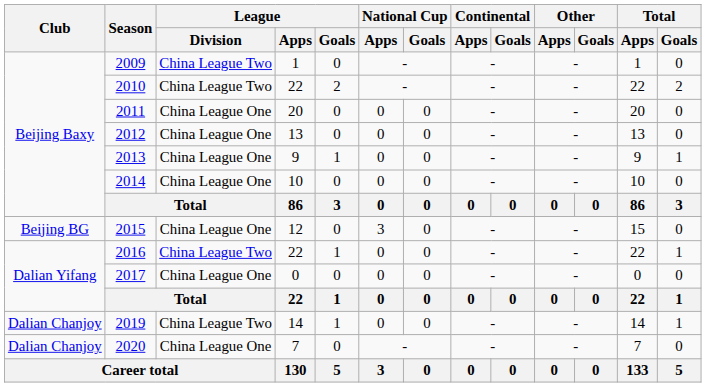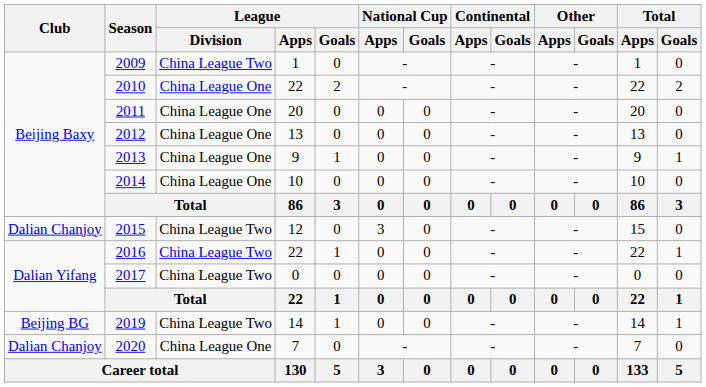2010 | League / Division: China League Two -> China League One
2015 | Club: Beijing BG -> Dalian Chanjoy
2015 | League / Division: China League One -> China League Two
2017 | League / Division: China League One -> China League Two
2019 | Club: Dalian Chanjoy -> Beijing BG
